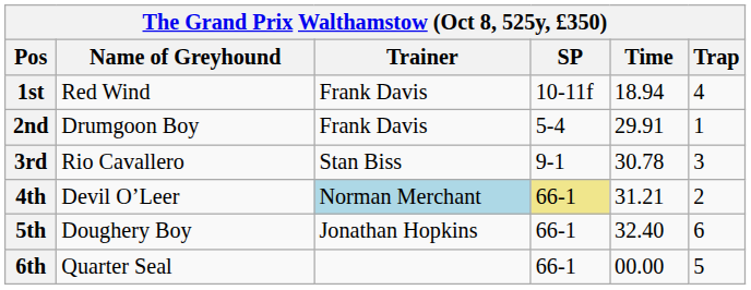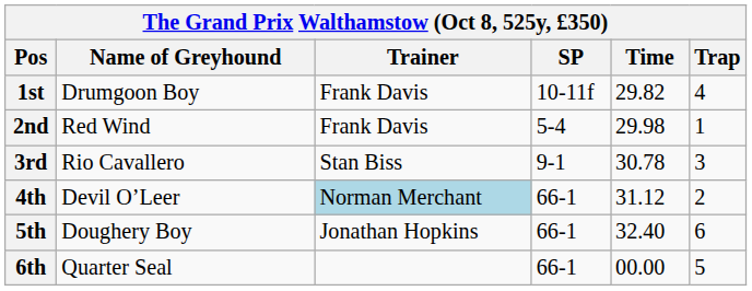1st | Name of Greyhound: Red Wind -> Drumgoon Boy
1st | Time: 18.94 -> 29.82
2nd | Name of Greyhound: Drumgoon Boy -> Red Wind
2nd | Time: 29.91 -> 29.98
4th | SP: khaki background -> no background
4th | Time: 31.21 -> 31.12
